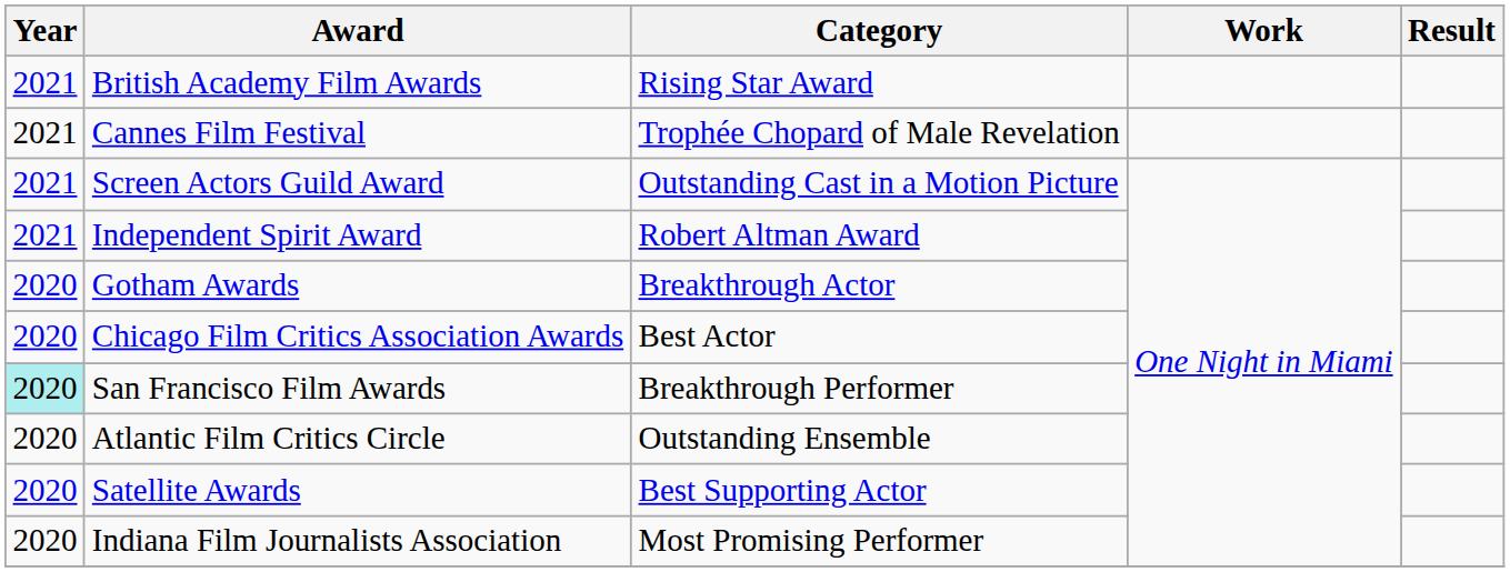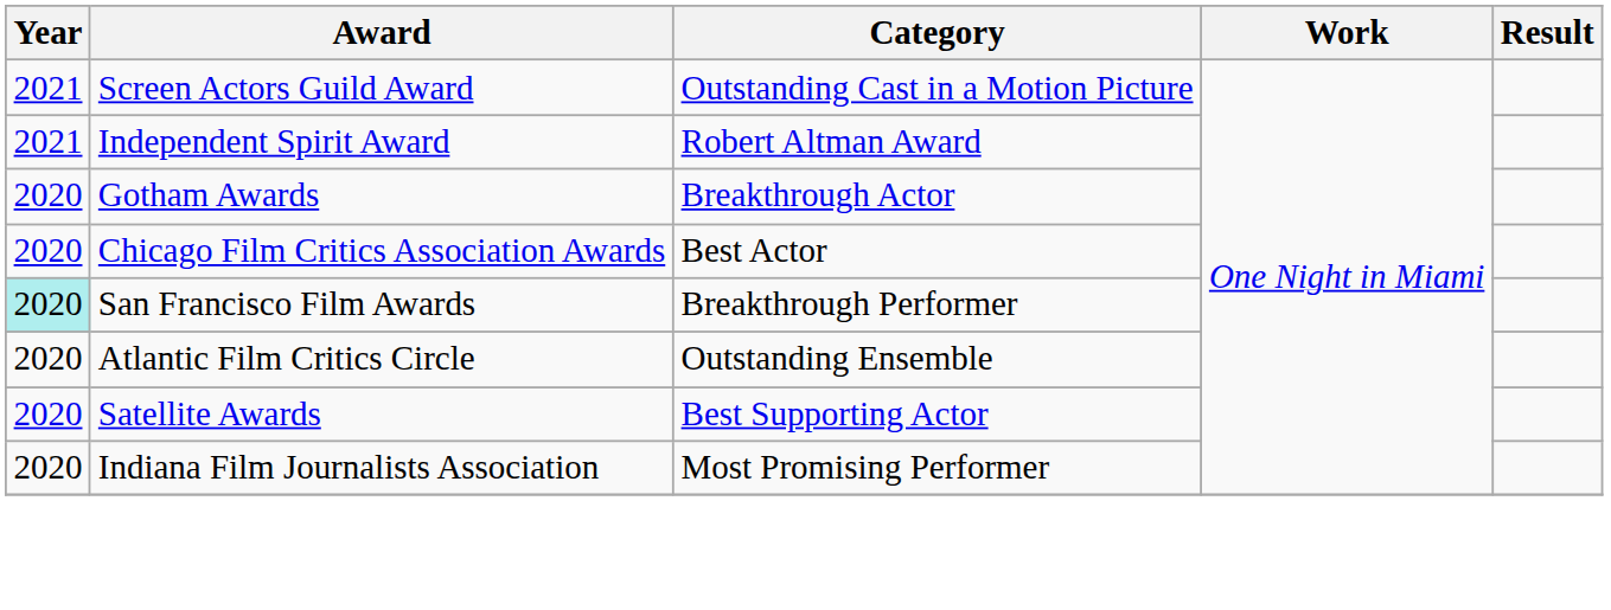- row: 2021 | British Academy Film Awards | Rising Star Award
- row: 2021 | Cannes Film Festival | Trophée Chopard of Male Revelation
